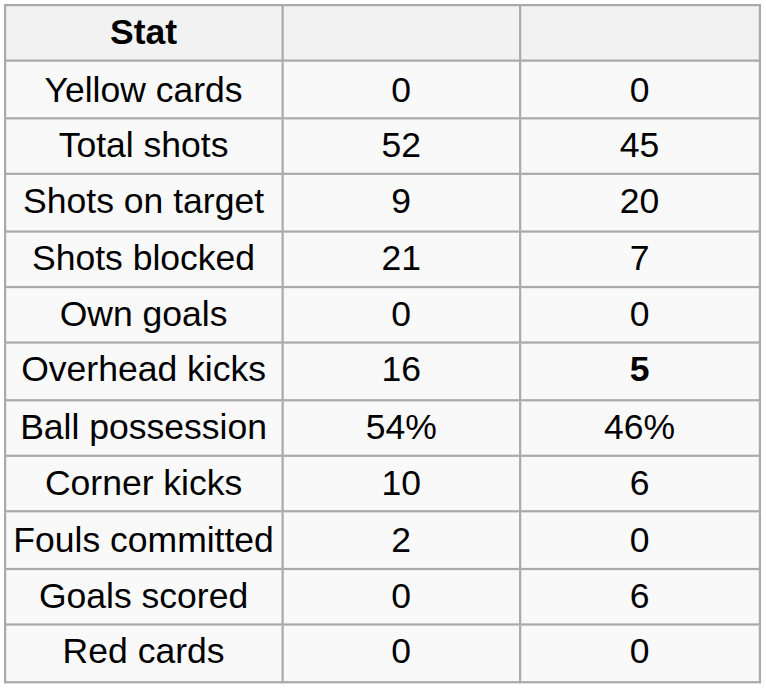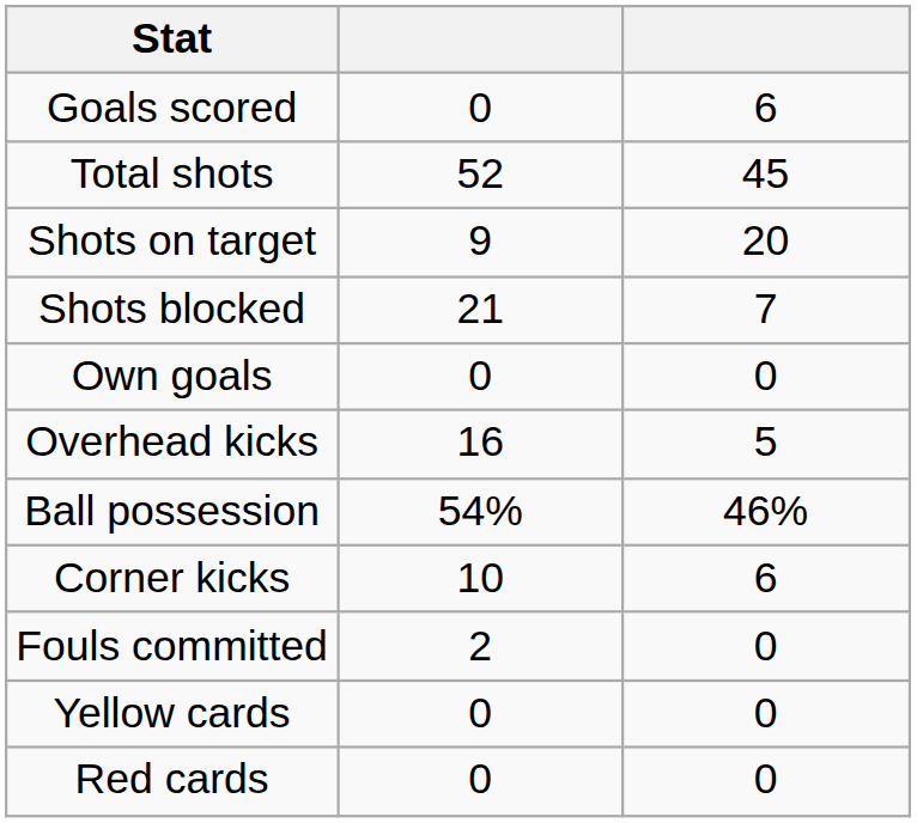rows swapped: Goals scored <-> Yellow cards
Overhead kicks | column 3: bold -> normal
